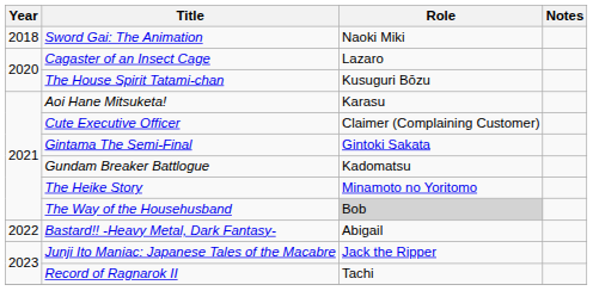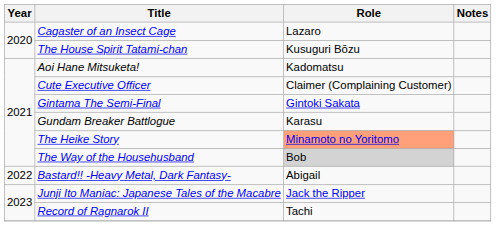- row: 2018 | Sword Gai: The Animation | Naoki Miki
Aoi Hane Mitsuketa! | Role: Karasu -> Kadomatsu
Gundam Breaker Battlogue | Role: Kadomatsu -> Karasu
The Heike Story | Role: no background -> lightsalmon background
